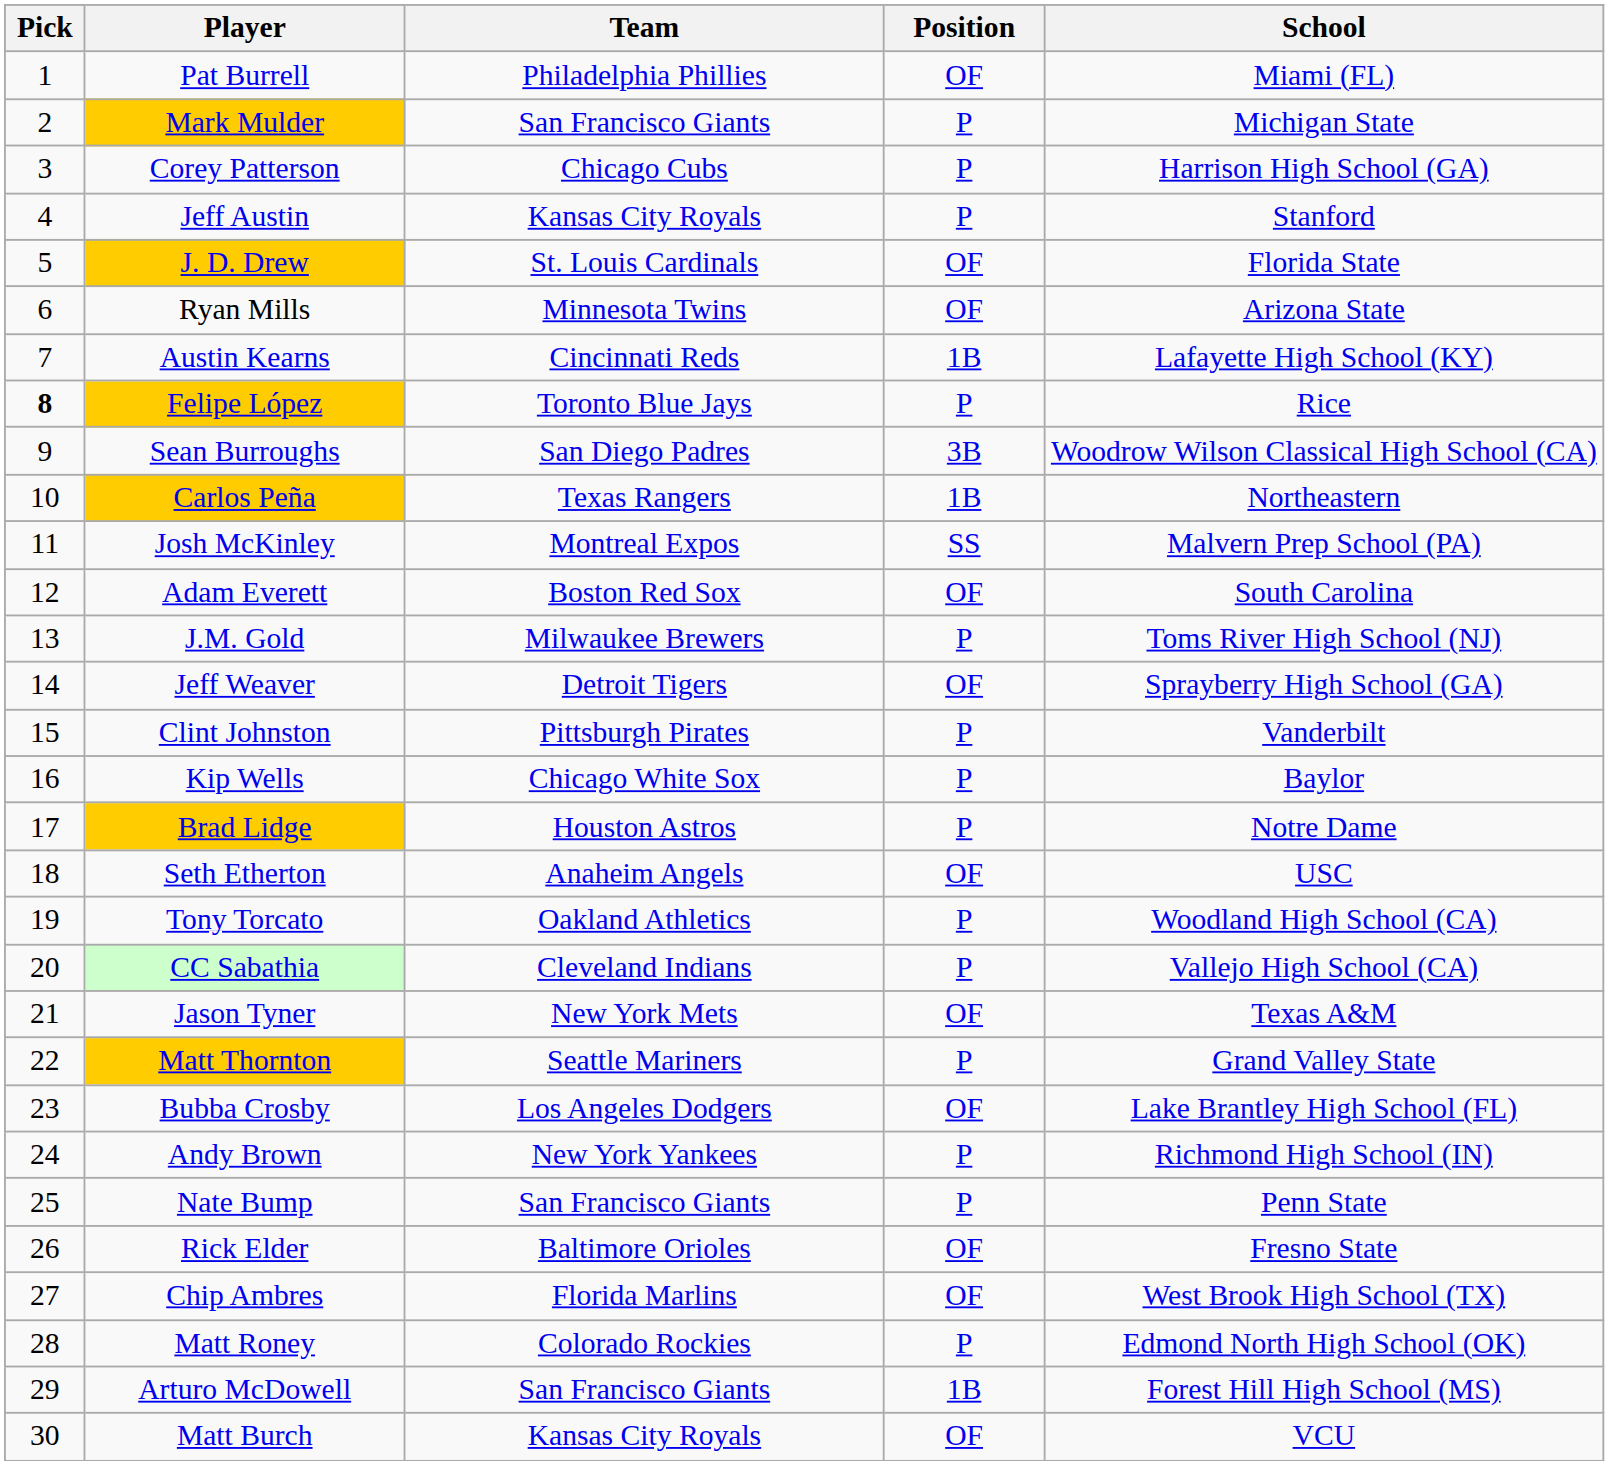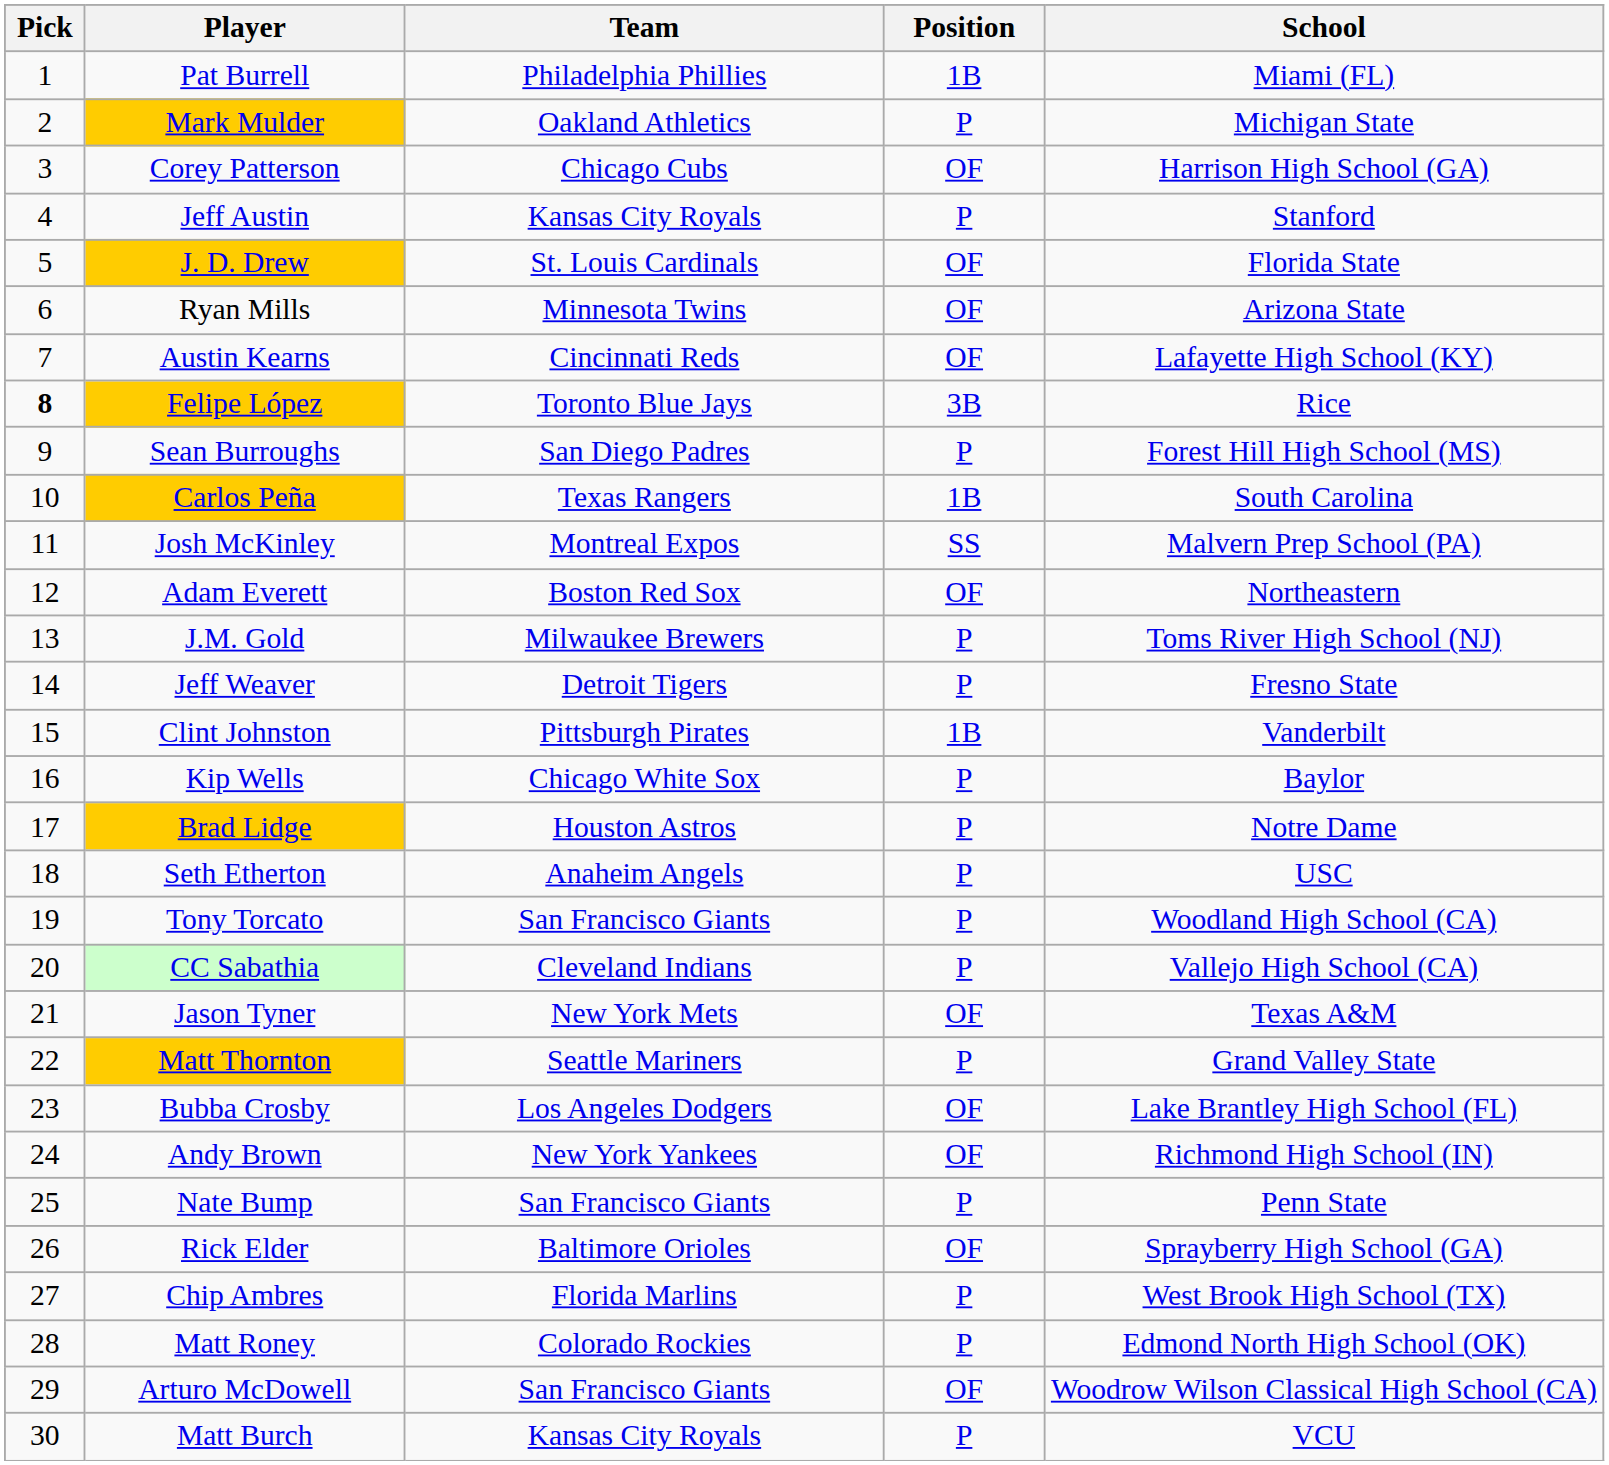Pat Burrell | Position: OF -> 1B
Mark Mulder | Team: San Francisco Giants -> Oakland Athletics
Corey Patterson | Position: P -> OF
Austin Kearns | Position: 1B -> OF
Felipe López | Position: P -> 3B
Sean Burroughs | Position: 3B -> P
Sean Burroughs | School: Woodrow Wilson Classical High School (CA) -> Forest Hill High School (MS)
Carlos Peña | School: Northeastern -> South Carolina
Adam Everett | School: South Carolina -> Northeastern
Jeff Weaver | Position: OF -> P
Jeff Weaver | School: Sprayberry High School (GA) -> Fresno State
Clint Johnston | Position: P -> 1B
Seth Etherton | Position: OF -> P
Tony Torcato | Team: Oakland Athletics -> San Francisco Giants
Andy Brown | Position: P -> OF
Rick Elder | School: Fresno State -> Sprayberry High School (GA)
Chip Ambres | Position: OF -> P
Arturo McDowell | Position: 1B -> OF
Arturo McDowell | School: Forest Hill High School (MS) -> Woodrow Wilson Classical High School (CA)
Matt Burch | Position: OF -> P
